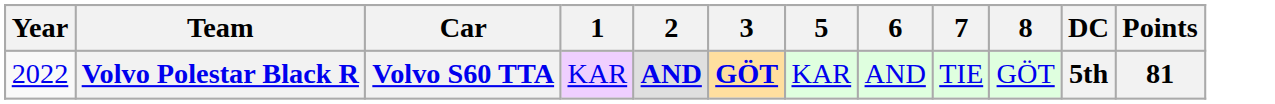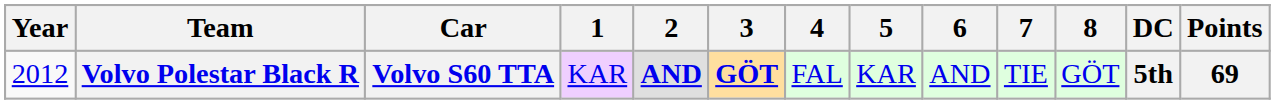+ column: 4 | FAL
Volvo Polestar Black R | Year: 2022 -> 2012
Volvo Polestar Black R | Points: 81 -> 69
